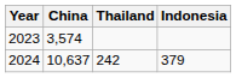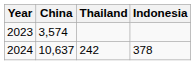2024 | Indonesia: 379 -> 378
